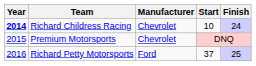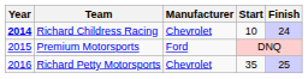Premium Motorsports | Manufacturer: Chevrolet -> Ford
Richard Petty Motorsports | Manufacturer: Ford -> Chevrolet
Richard Petty Motorsports | Start: 37 -> 35
